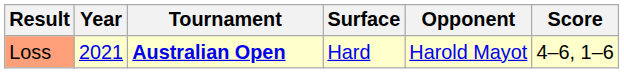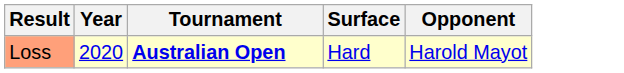- column: Score | 4–6, 1–6
Loss | Year: 2021 -> 2020
